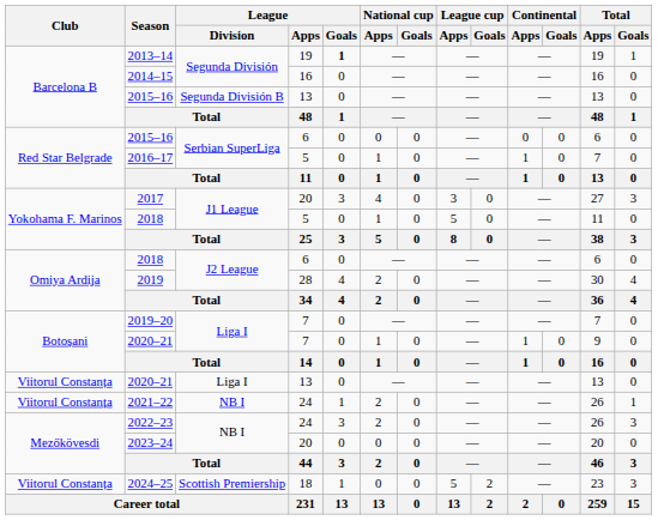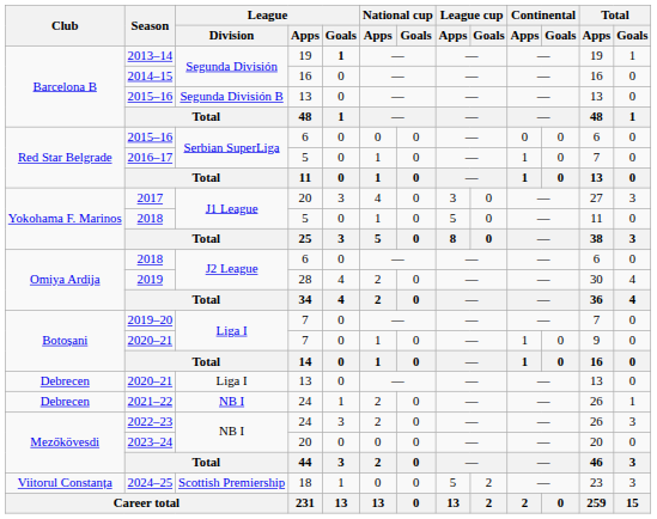2020–21 / 13 | Club: Viitorul Constanța -> Debrecen
2021–22 | Club: Viitorul Constanța -> Debrecen
